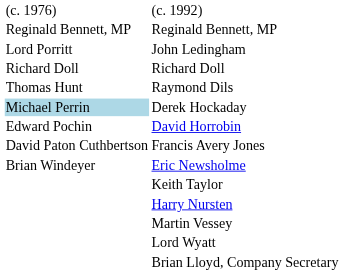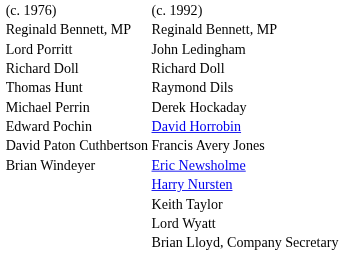Derek Hockaday | column 1: lightblue background -> no background
rows swapped: Harry Nursten <-> Keith Taylor
- row: Martin Vessey
